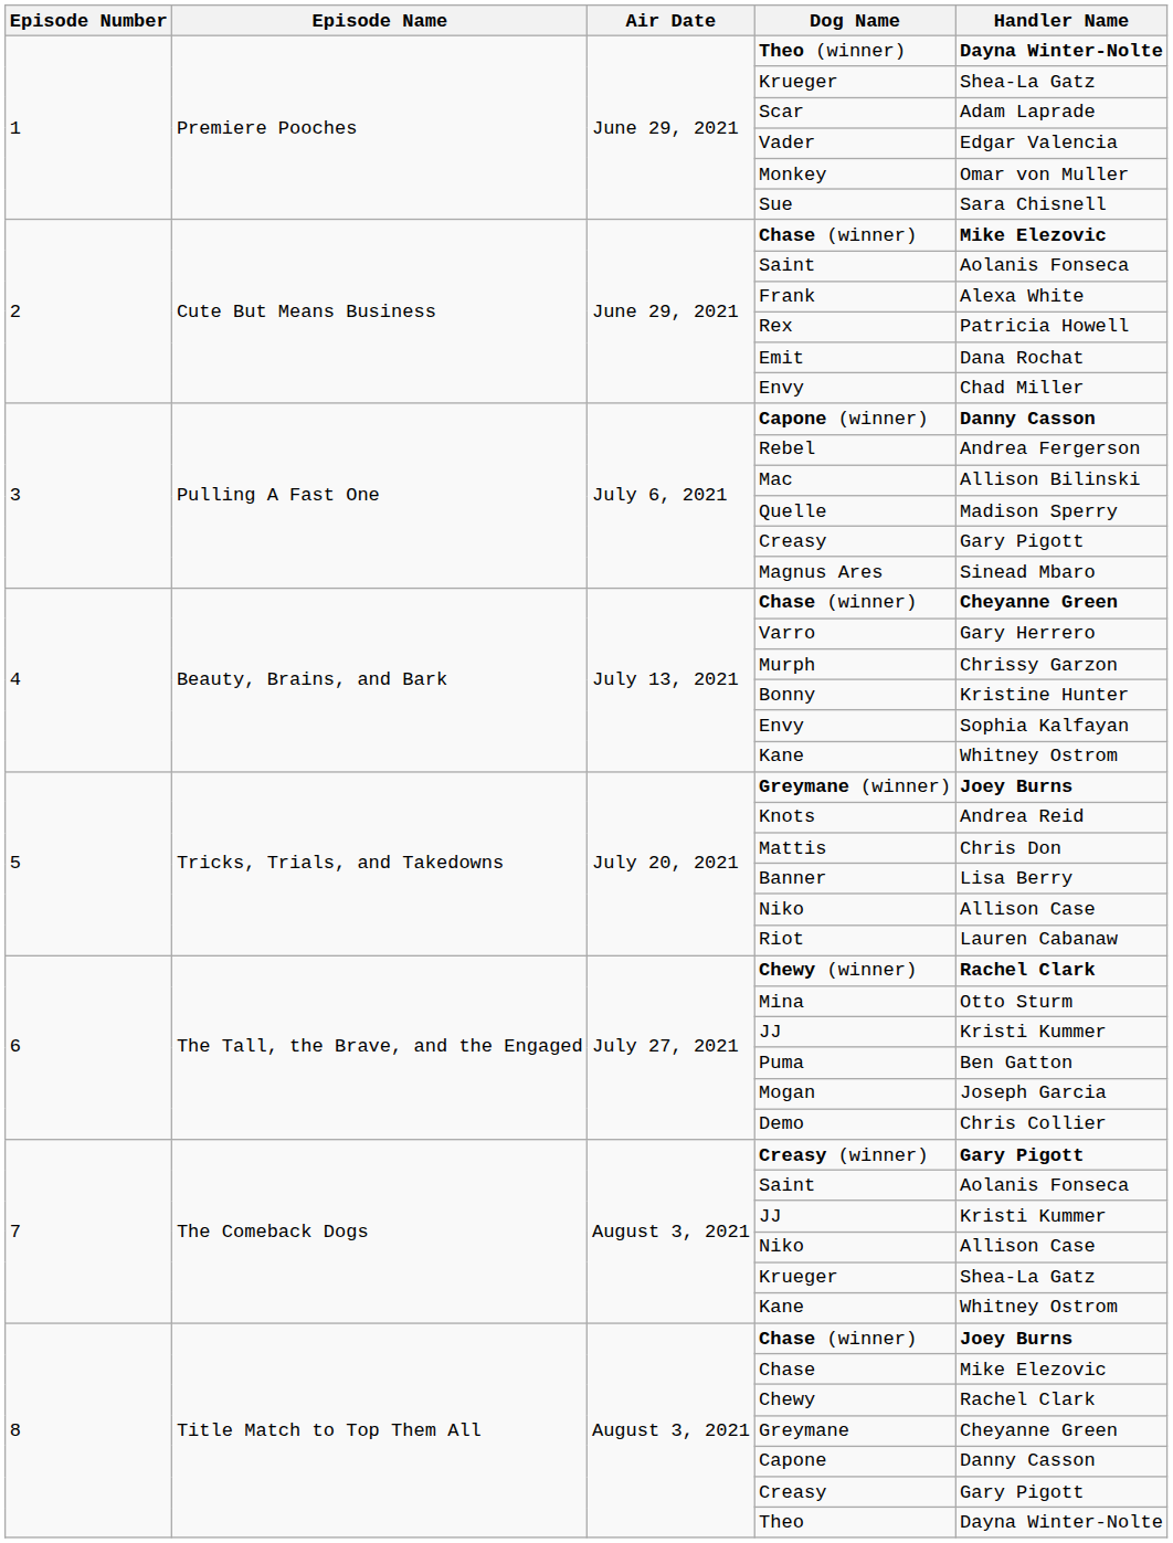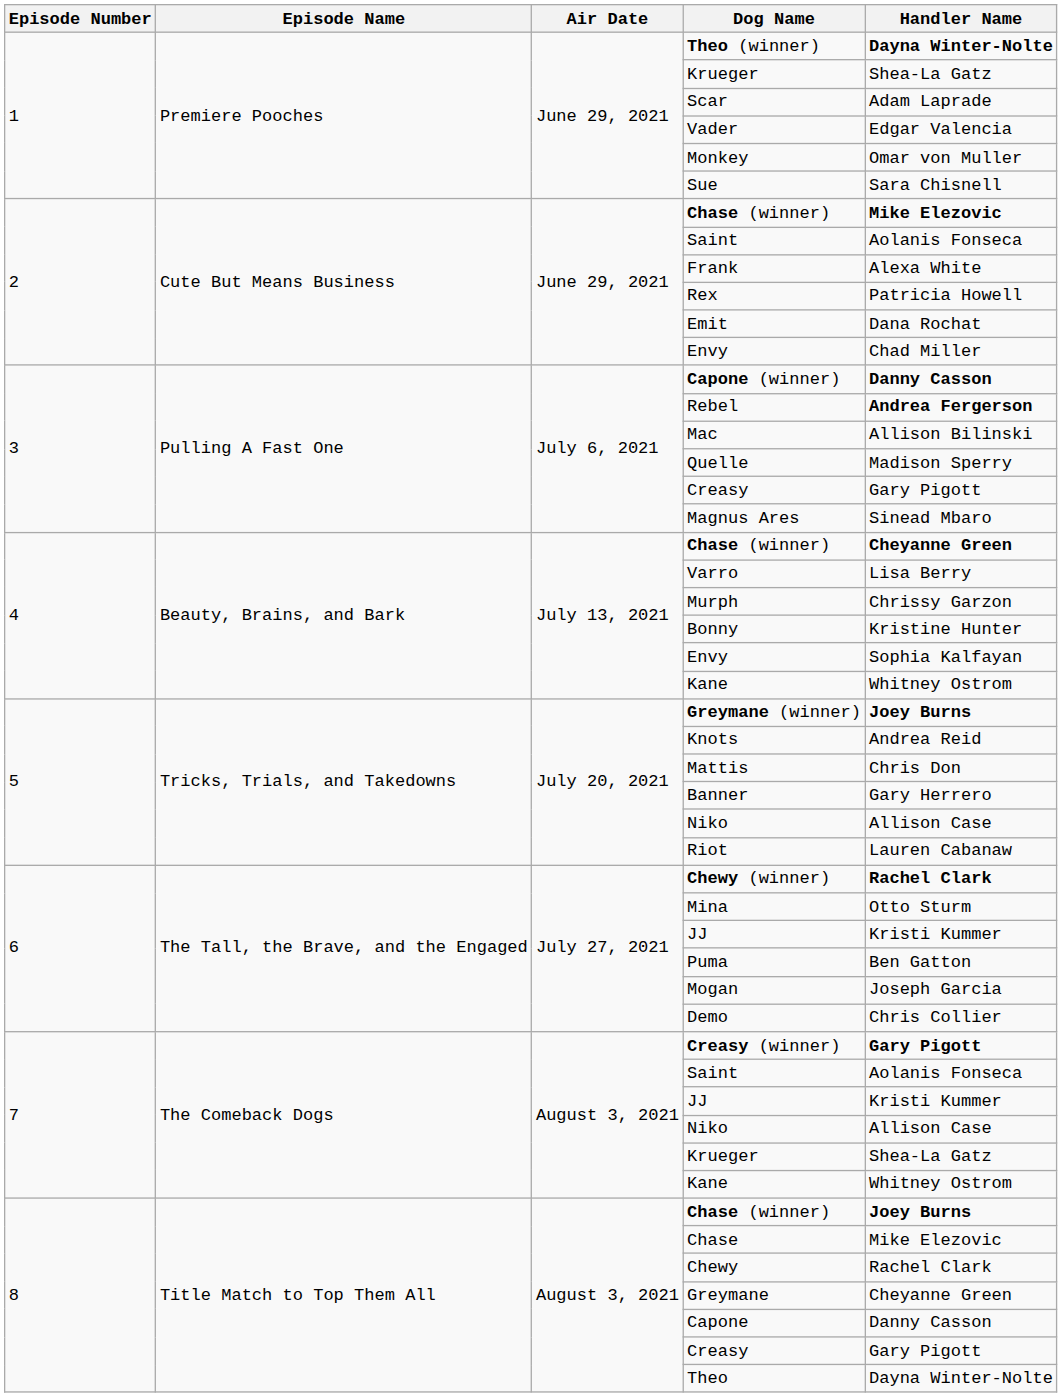Rebel | Handler Name: normal -> bold
Varro | Handler Name: Gary Herrero -> Lisa Berry
Banner | Handler Name: Lisa Berry -> Gary Herrero
